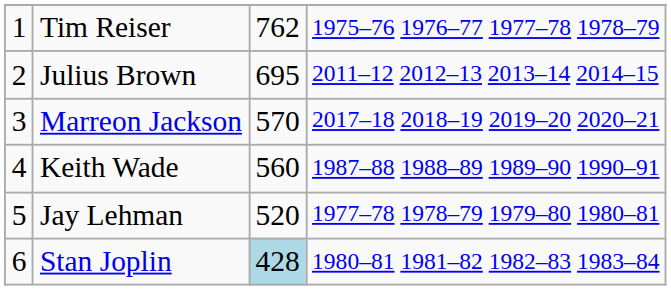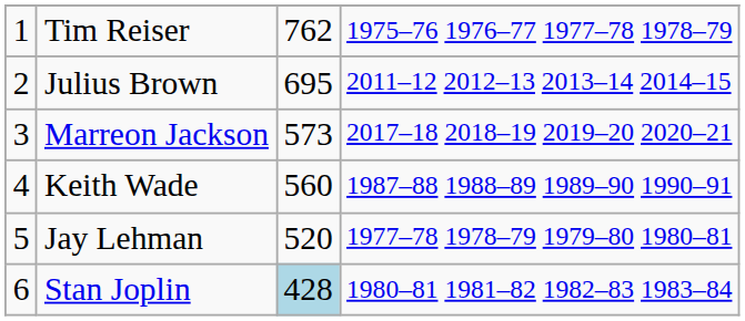Marreon Jackson | column 3: 570 -> 573
